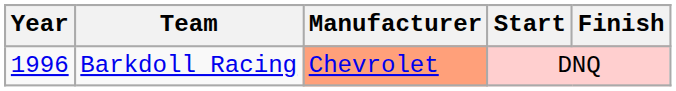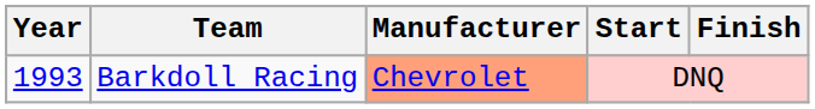Barkdoll Racing | Year: 1996 -> 1993
